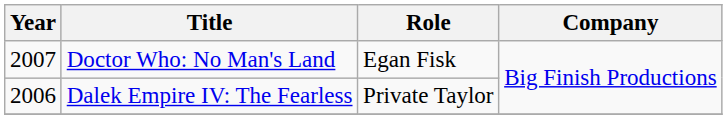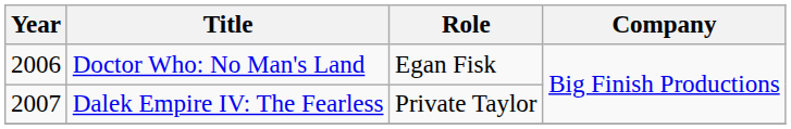Doctor Who: No Man's Land | Year: 2007 -> 2006
Dalek Empire IV: The Fearless | Year: 2006 -> 2007
